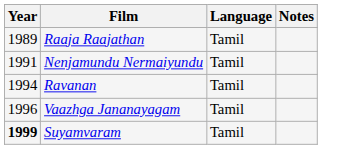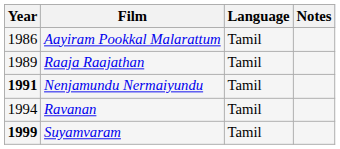+ row: 1986 | Aayiram Pookkal Malarattum | Tamil
Nenjamundu Nermaiyundu | Year: normal -> bold
- row: 1996 | Vaazhga Jananayagam | Tamil
